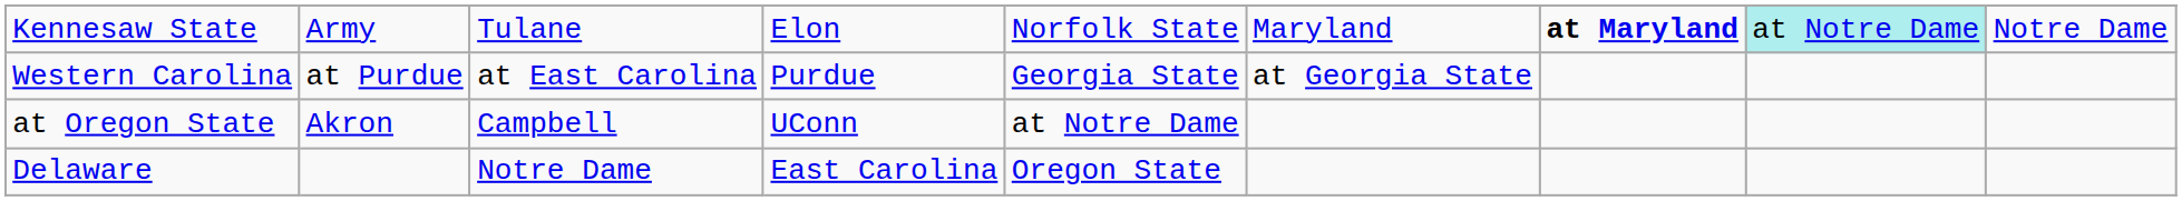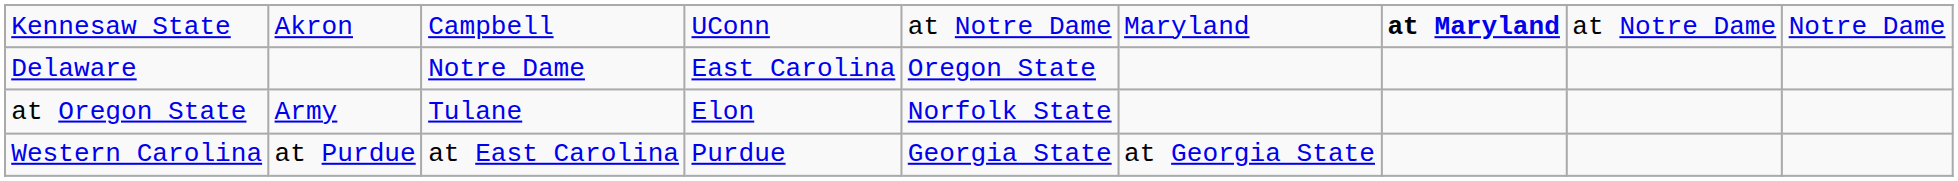Kennesaw State | column 2: Army -> Akron
Kennesaw State | column 3: Tulane -> Campbell
Kennesaw State | column 4: Elon -> UConn
Kennesaw State | column 5: Norfolk State -> at Notre Dame
Kennesaw State | column 8: paleturquoise background -> no background
rows swapped: Western Carolina <-> Delaware
at Oregon State | column 2: Akron -> Army
at Oregon State | column 3: Campbell -> Tulane
at Oregon State | column 4: UConn -> Elon
at Oregon State | column 5: at Notre Dame -> Norfolk State
